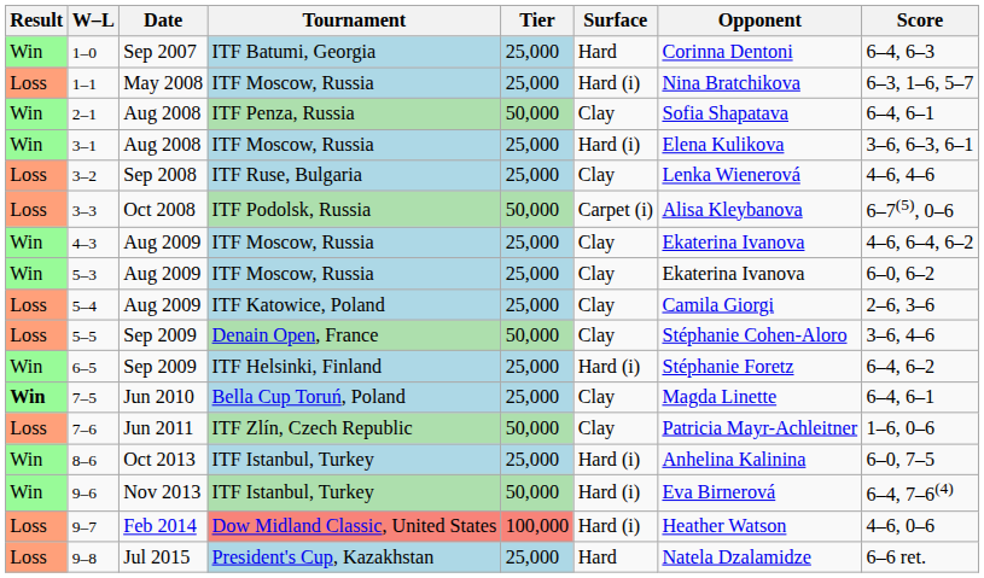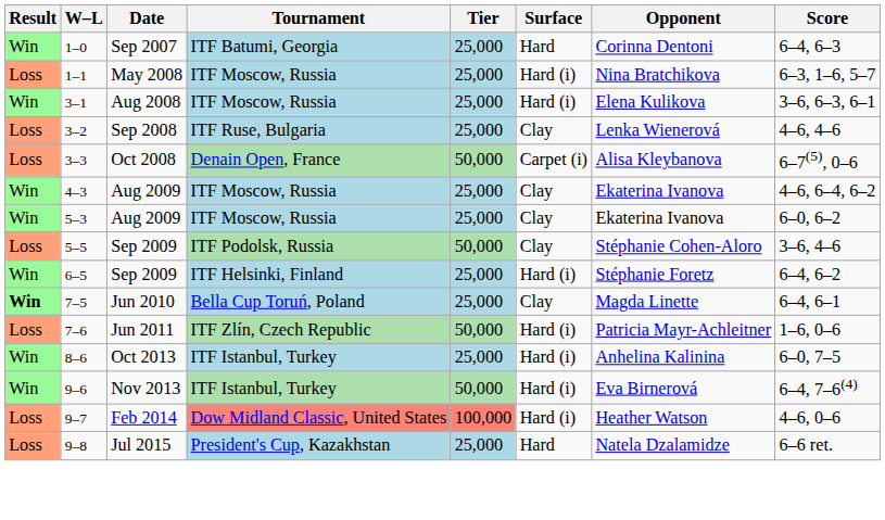- row: Win | 2–1 | Aug 2008 | ITF Penza, Russia | 50,000 | Clay | Sofia Shapatava | 6–4, 6–1
3–3 | Tournament: ITF Podolsk, Russia -> Denain Open, France
- row: Loss | 5–4 | Aug 2009 | ITF Katowice, Poland | 25,000 | Clay | Camila Giorgi | 2–6, 3–6
5–5 | Tournament: Denain Open, France -> ITF Podolsk, Russia
7–6 | Surface: Clay -> Hard (i)
